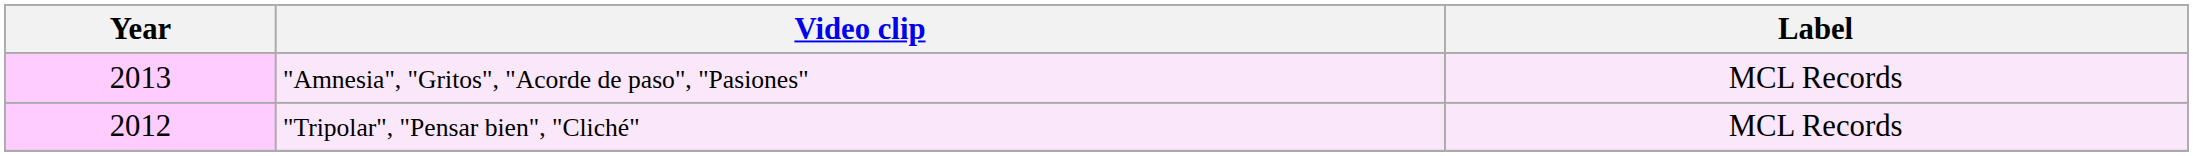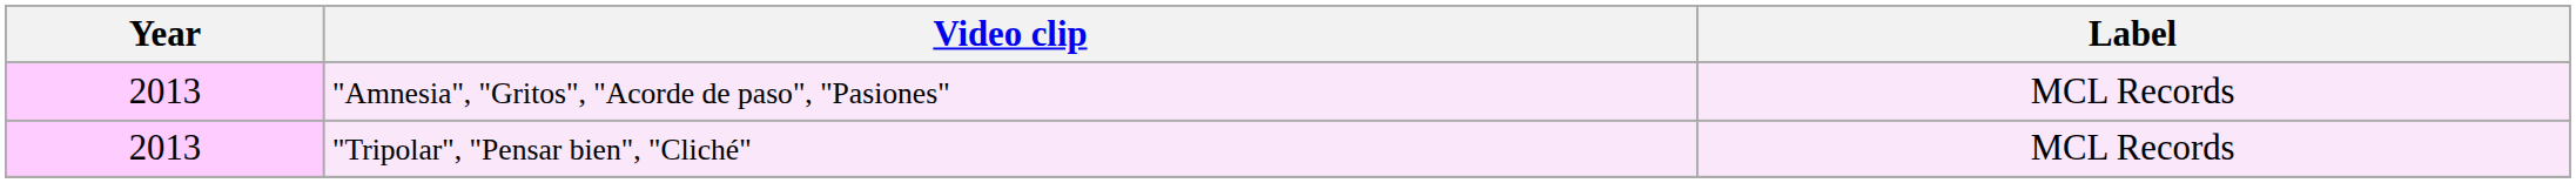"Tripolar", "Pensar bien", "Cliché" | Year: 2012 -> 2013
